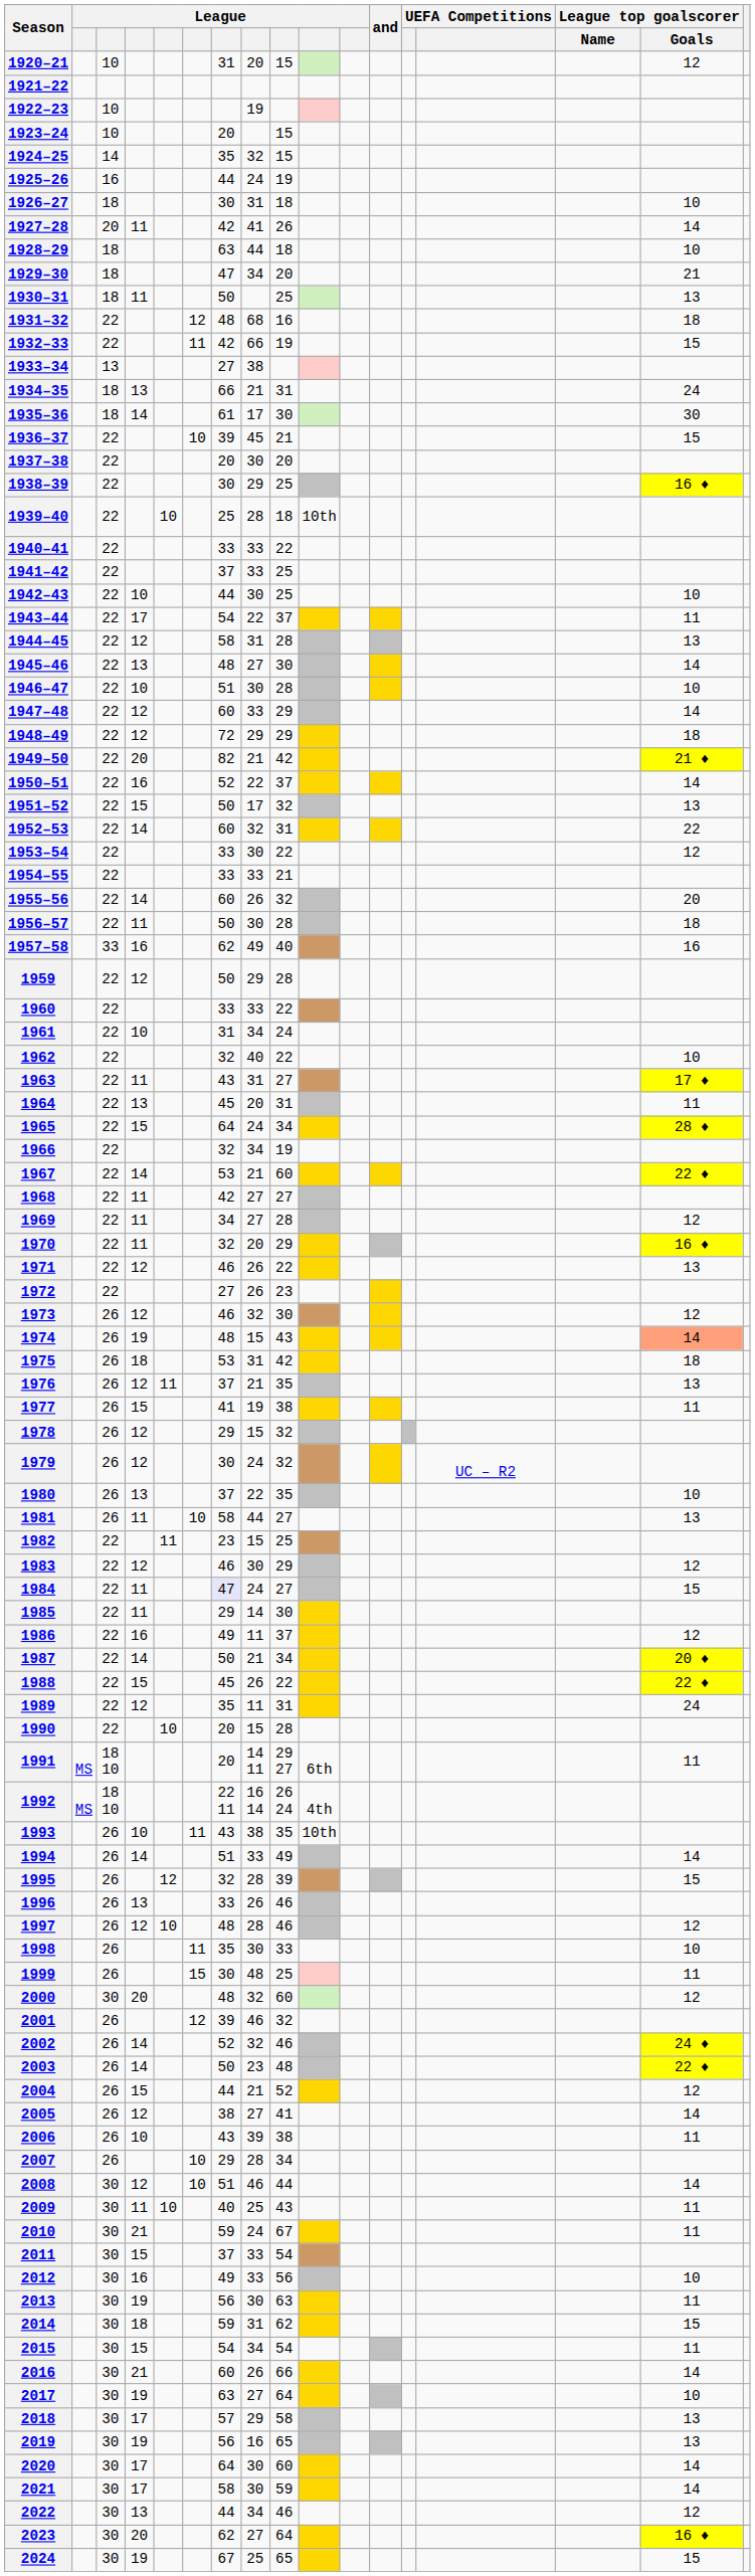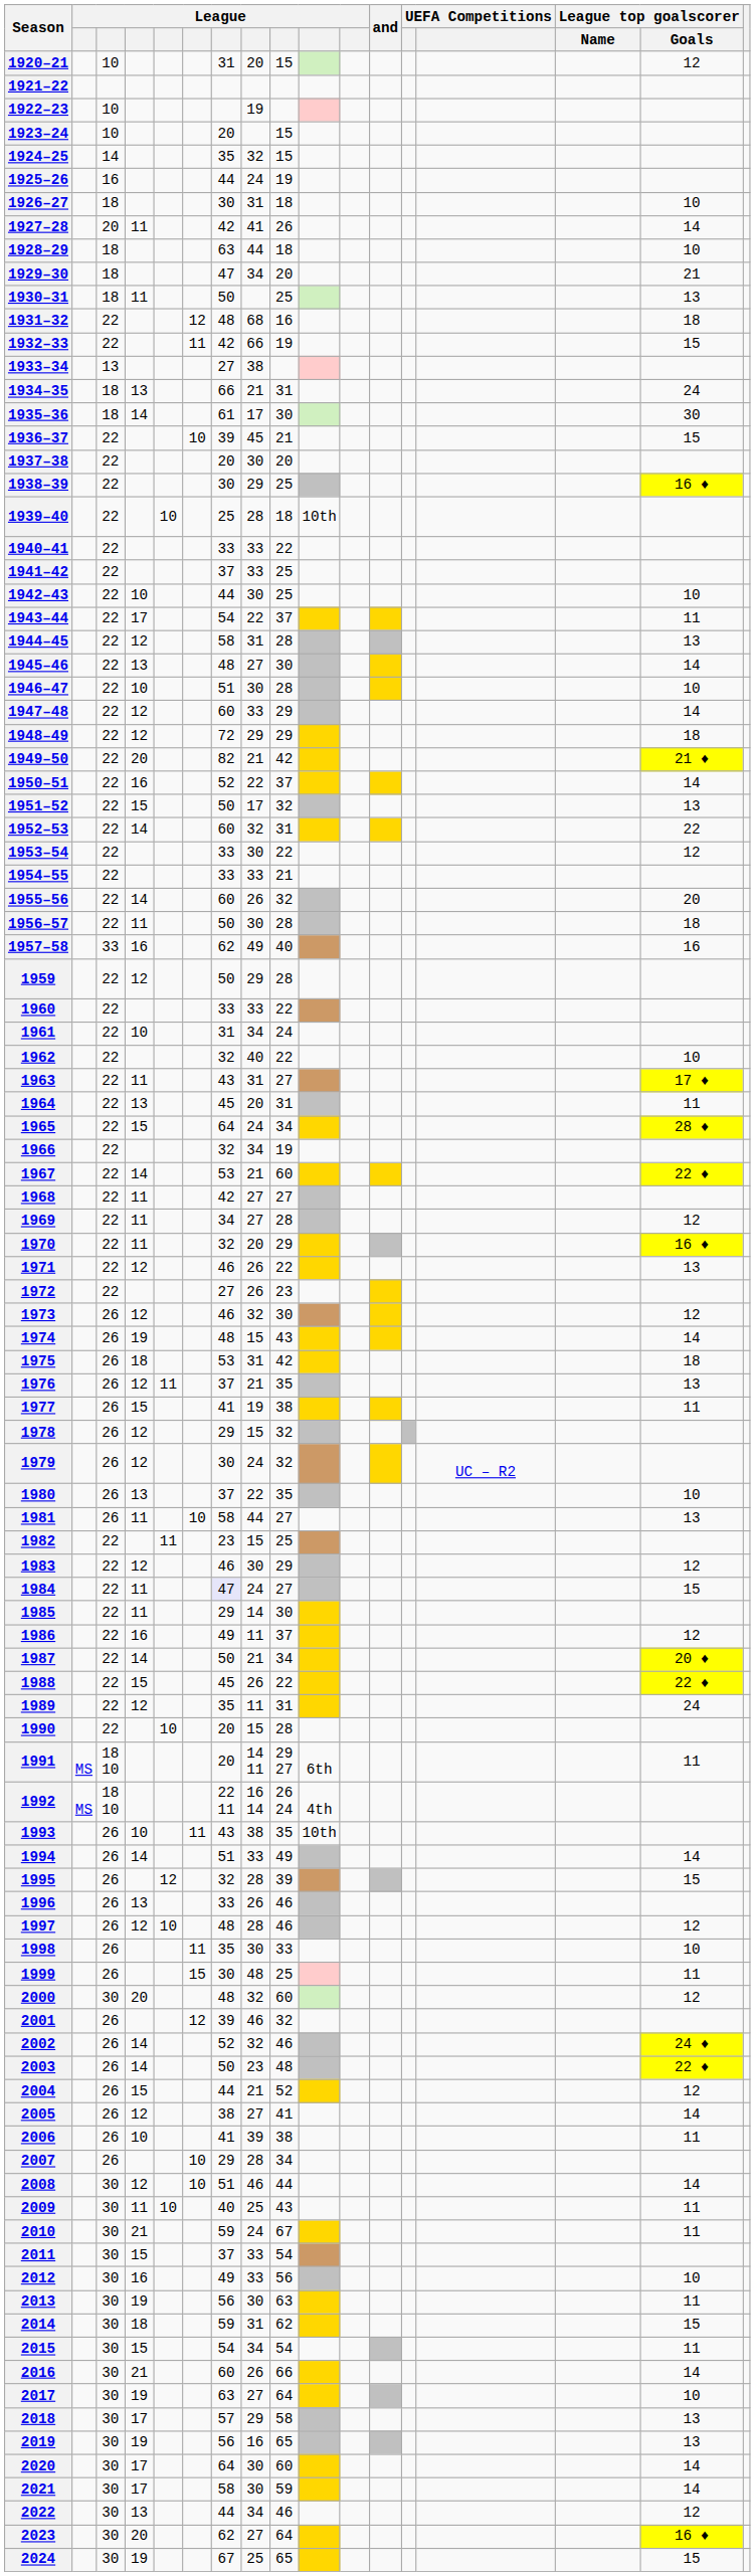1974 | League top goalscorer / Goals: lightsalmon background -> no background
2006 | column 7: 43 -> 41
